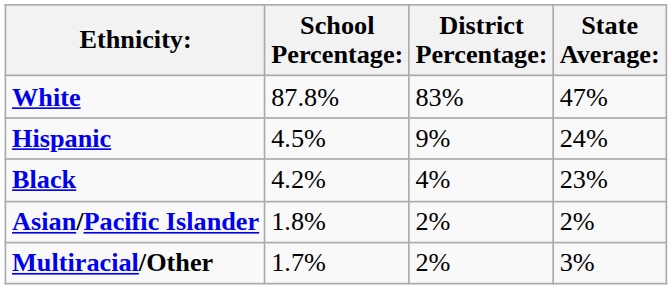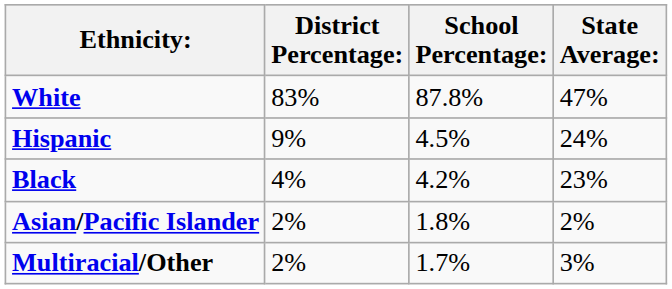columns swapped: School Percentage: <-> District Percentage:
